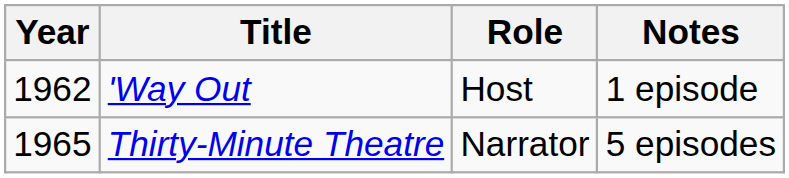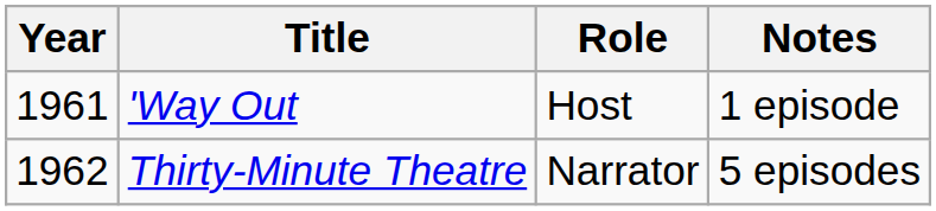'Way Out | Year: 1962 -> 1961
Thirty-Minute Theatre | Year: 1965 -> 1962
